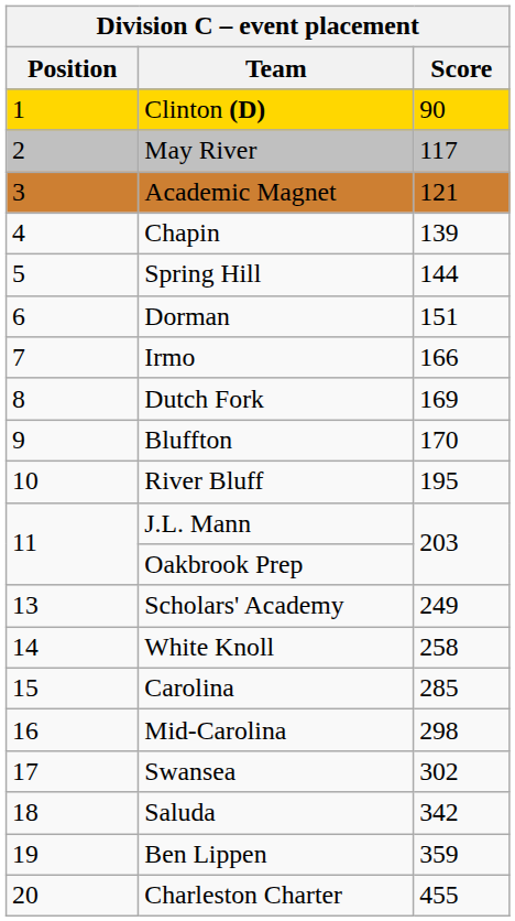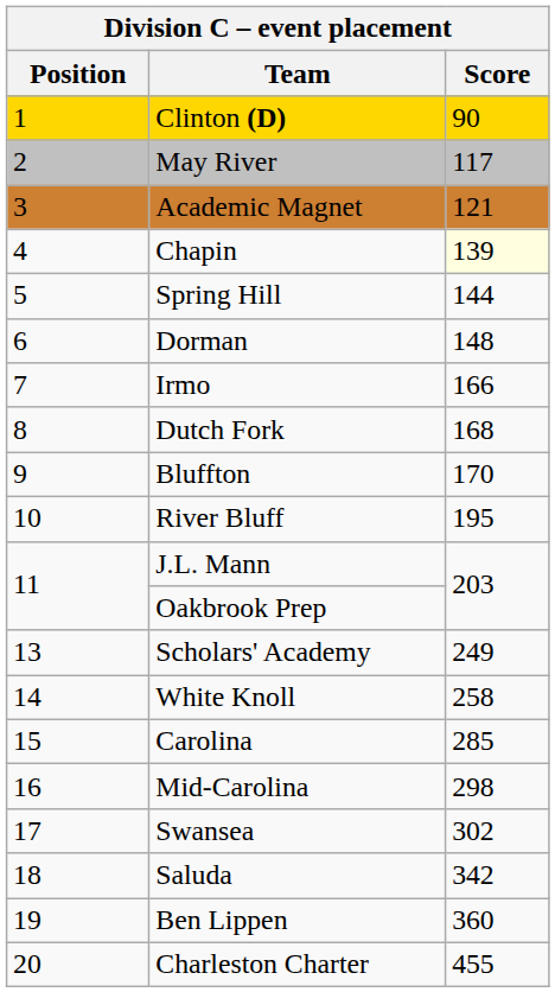Chapin | Score: no background -> lightyellow background
Dorman | Score: 151 -> 148
Dutch Fork | Score: 169 -> 168
Ben Lippen | Score: 359 -> 360
